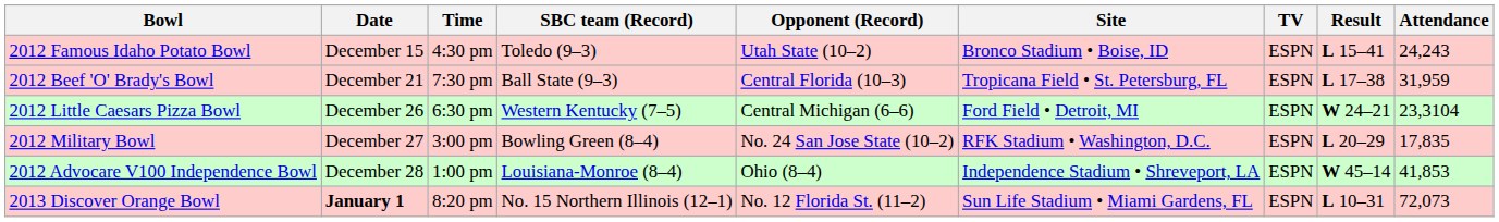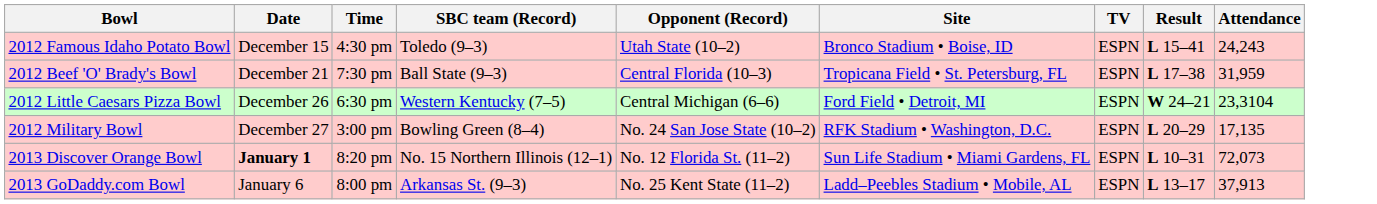2012 Military Bowl | Attendance: 17,835 -> 17,135
- row: 2012 Advocare V100 Independence Bowl | December 28 | 1:00 pm | Louisiana-Monroe (8–4) | Ohio (8–4) | Independence Stadium • Shreveport, LA | ESPN | W 45–14 | 41,853
+ row: 2013 GoDaddy.com Bowl | January 6 | 8:00 pm | Arkansas St. (9–3) | No. 25 Kent State (11–2) | Ladd–Peebles Stadium • Mobile, AL | ESPN | L 13–17 | 37,913
